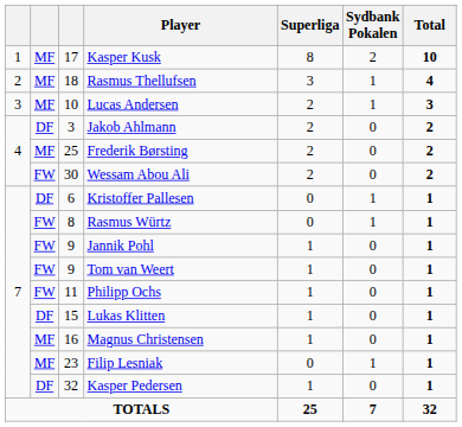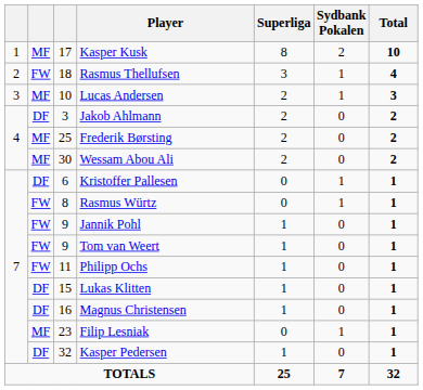Rasmus Thellufsen | column 2: MF -> FW
Wessam Abou Ali | column 2: FW -> MF
Magnus Christensen | column 2: MF -> DF
